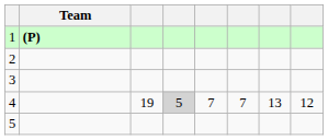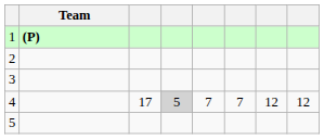4 | column 3: 19 -> 17
4 | column 7: 13 -> 12
